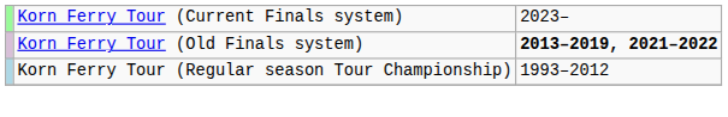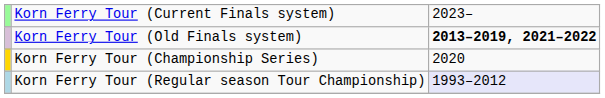+ row: Korn Ferry Tour (Championship Series) | 2020
Korn Ferry Tour (Regular season Tour Championship) | column 3: no background -> lavender background
